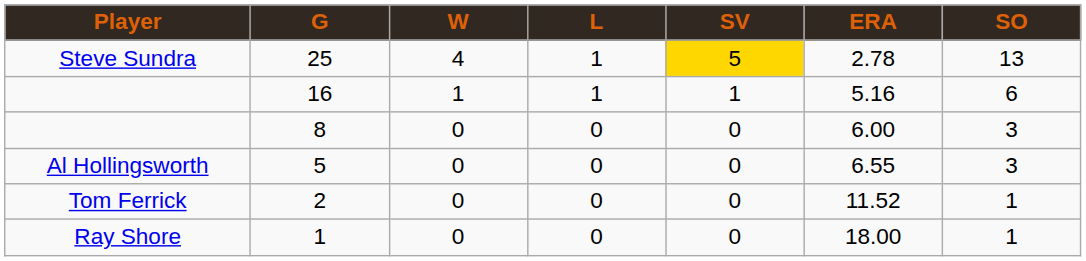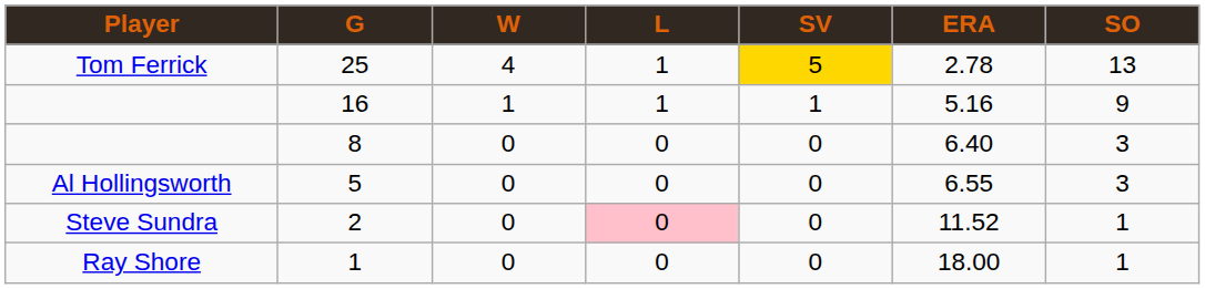25 | Player: Steve Sundra -> Tom Ferrick
16 | SO: 6 -> 9
8 | ERA: 6.00 -> 6.40
2 | Player: Tom Ferrick -> Steve Sundra
2 | L: no background -> pink background
